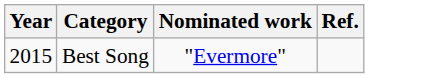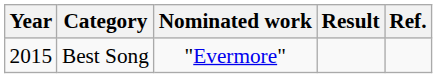+ column: Result
